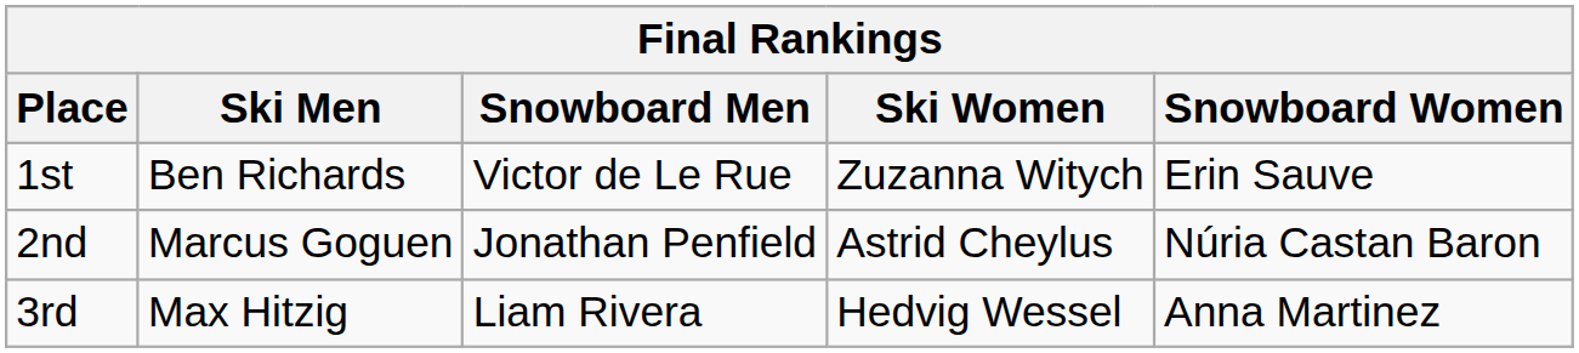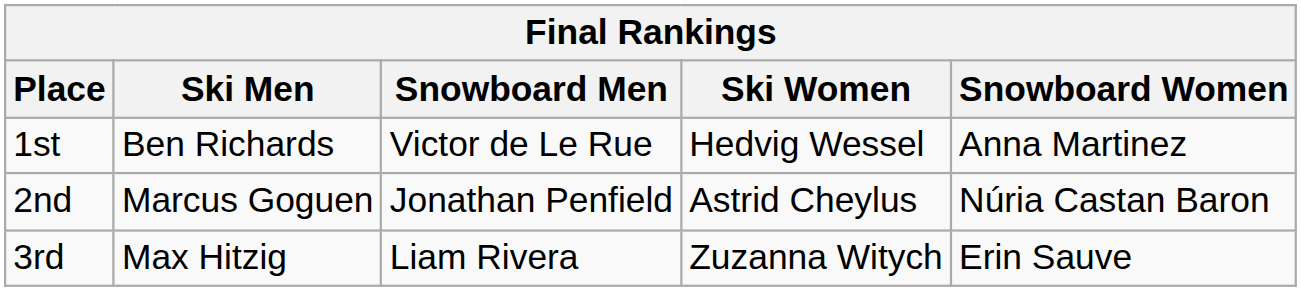1st | Ski Women: Zuzanna Witych -> Hedvig Wessel
1st | Snowboard Women: Erin Sauve -> Anna Martinez
3rd | Ski Women: Hedvig Wessel -> Zuzanna Witych
3rd | Snowboard Women: Anna Martinez -> Erin Sauve
